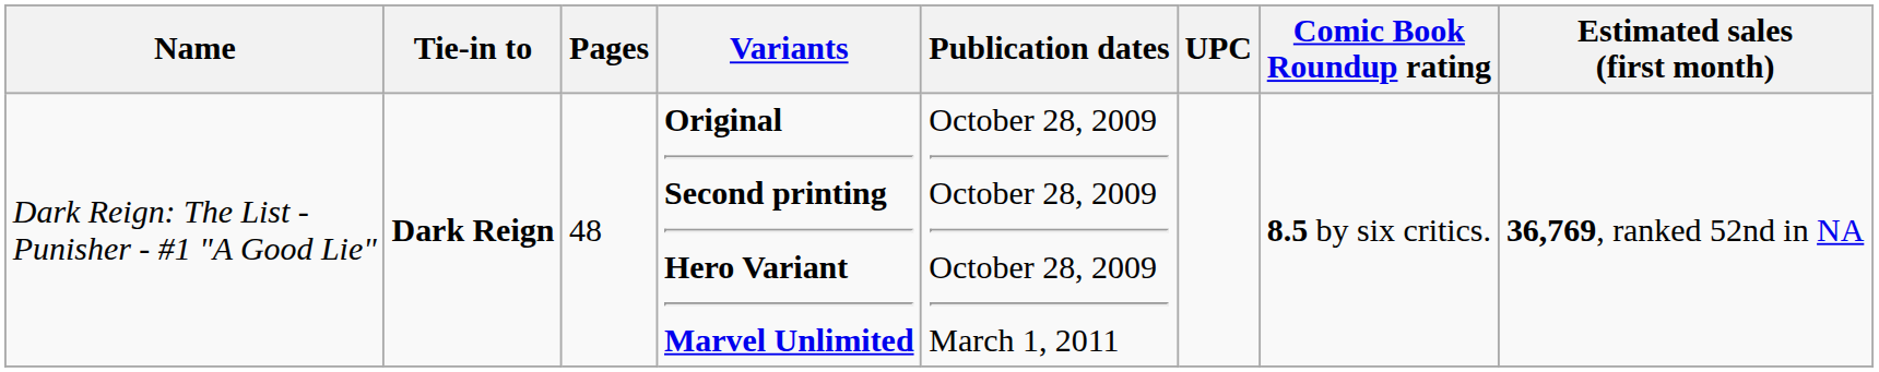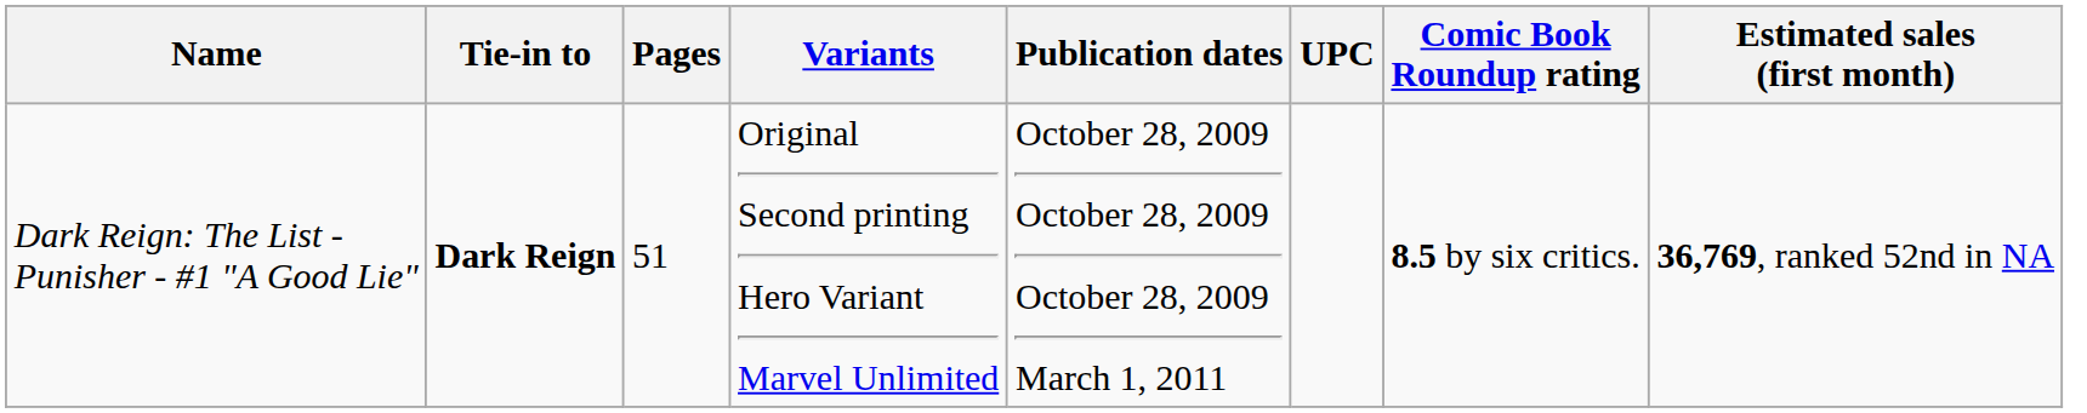Dark Reign: The List - Punisher - #1 "A Good Lie" | Pages: 48 -> 51
Dark Reign: The List - Punisher - #1 "A Good Lie" | Variants: bold -> normal
